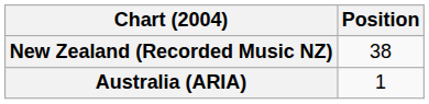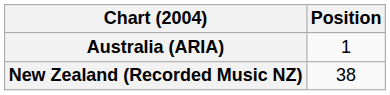rows swapped: Australia (ARIA) <-> New Zealand (Recorded Music NZ)
